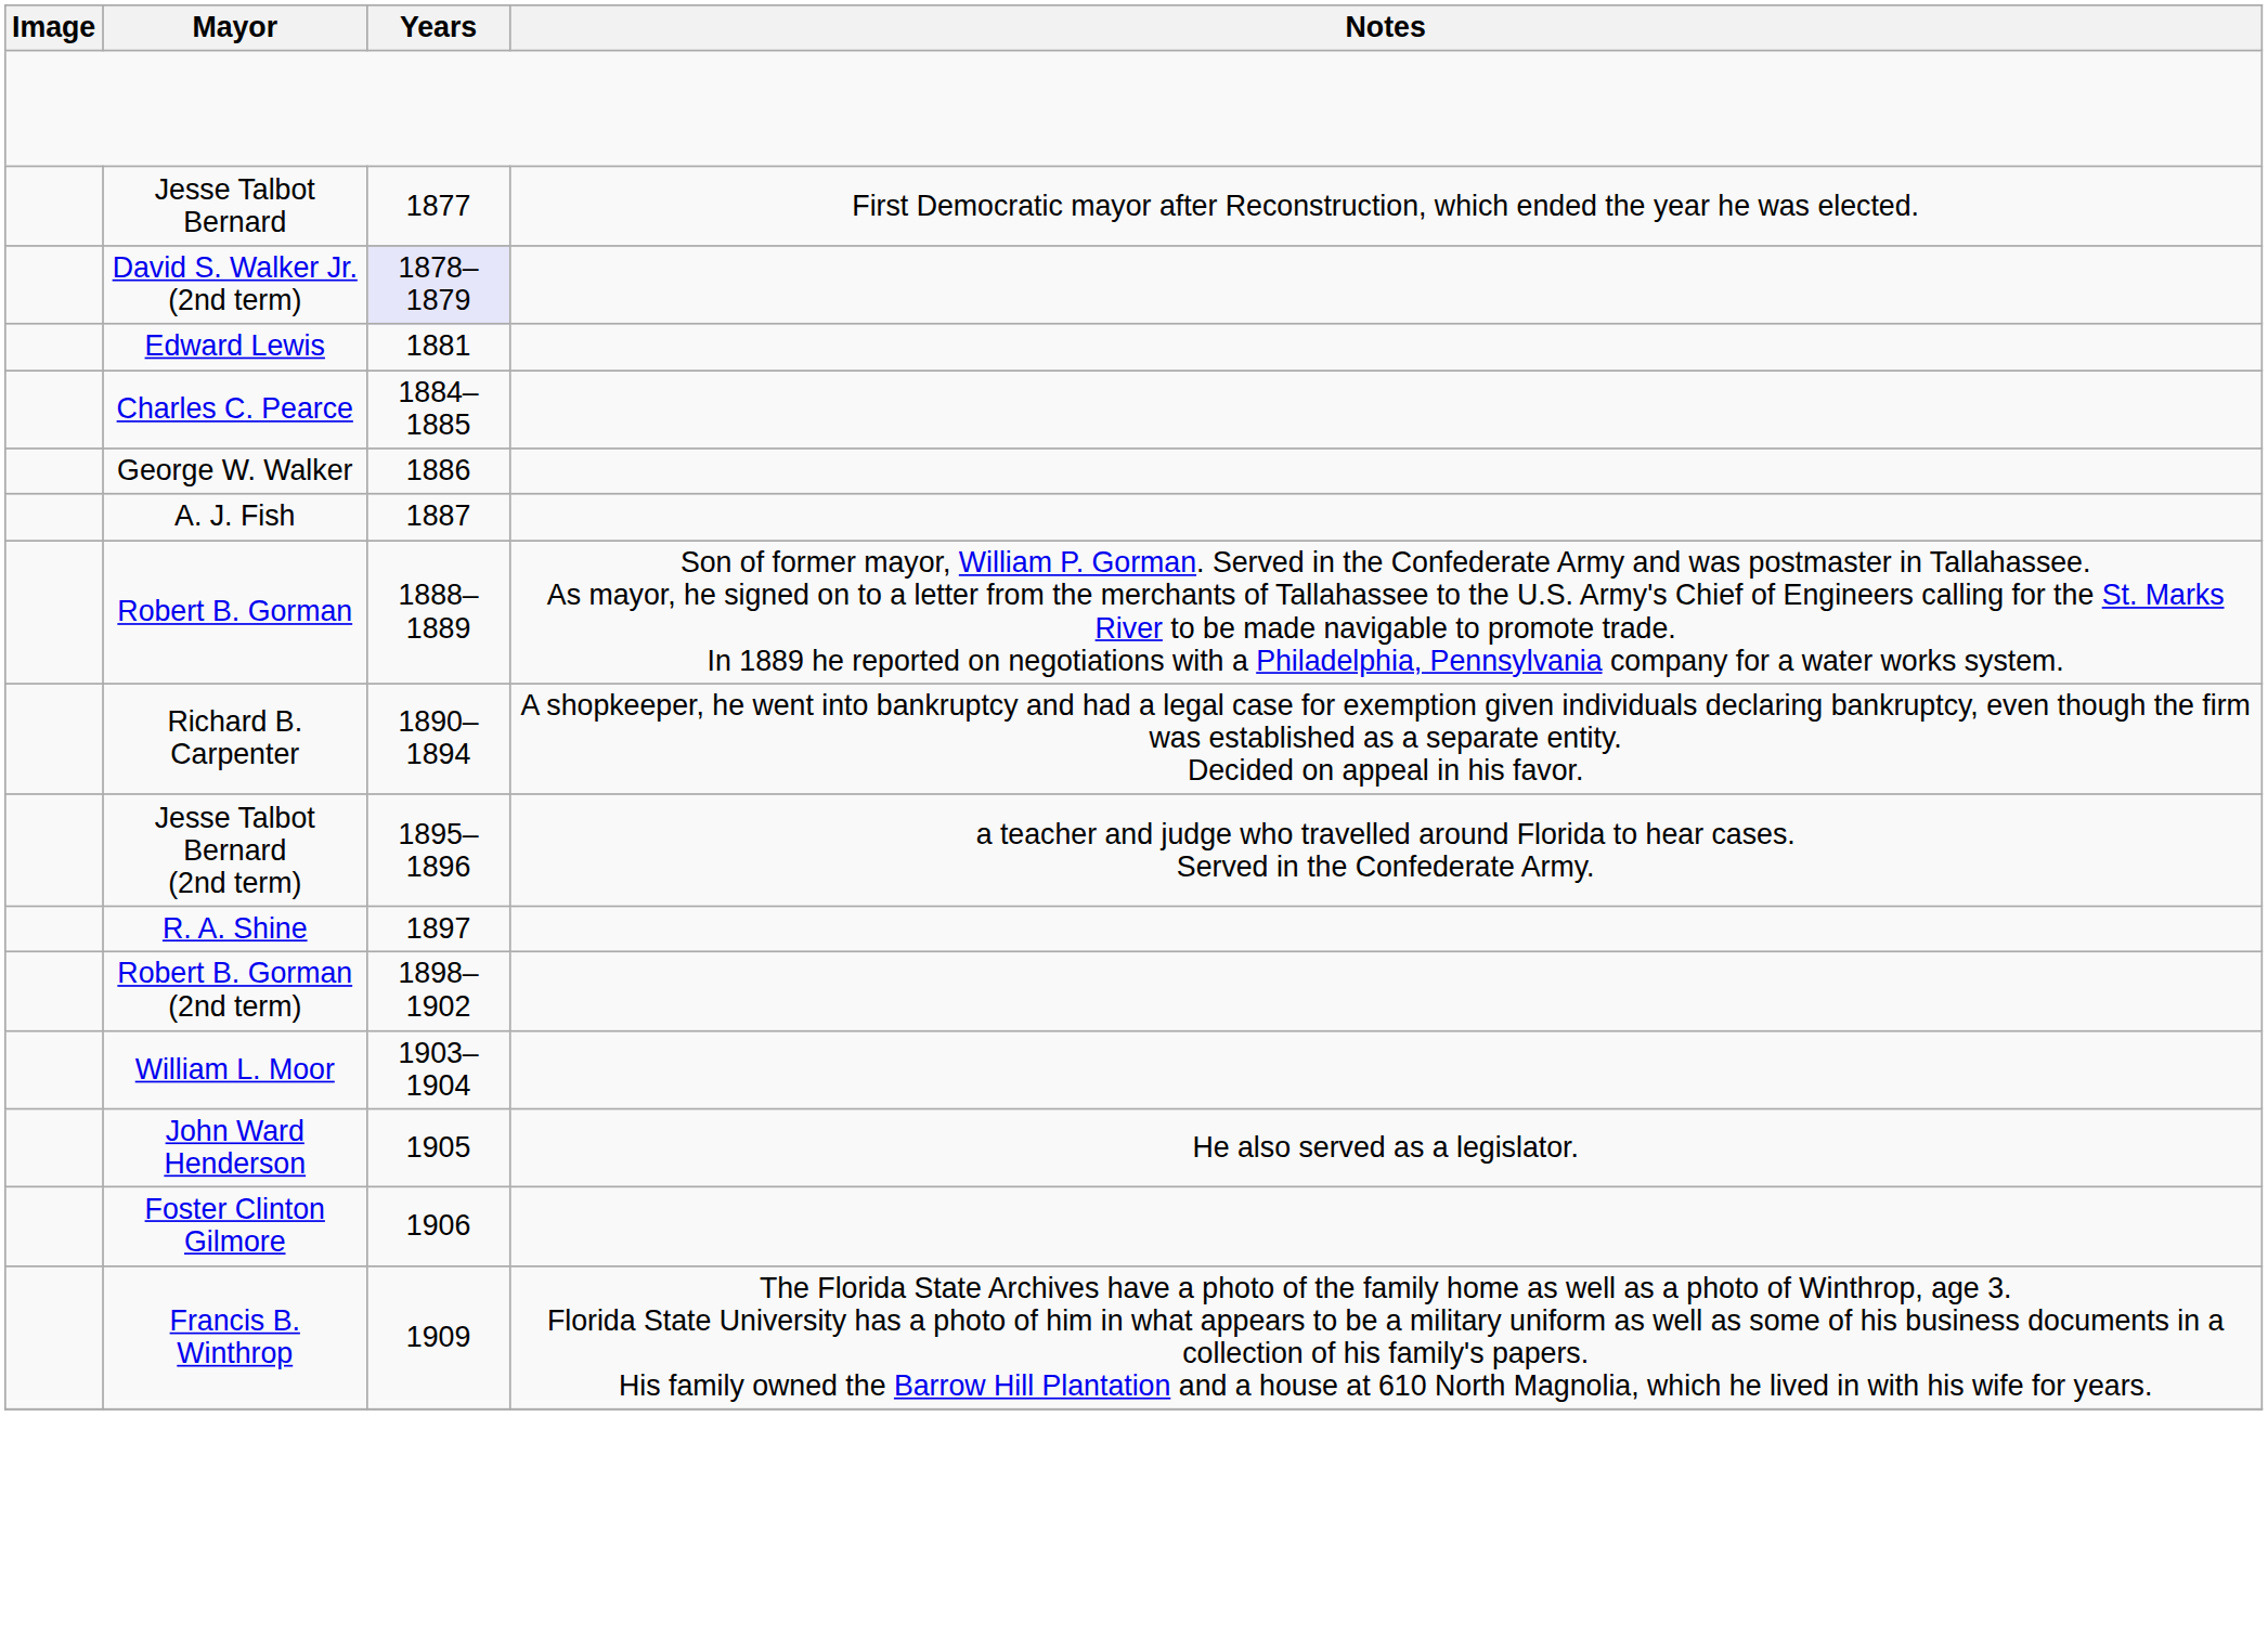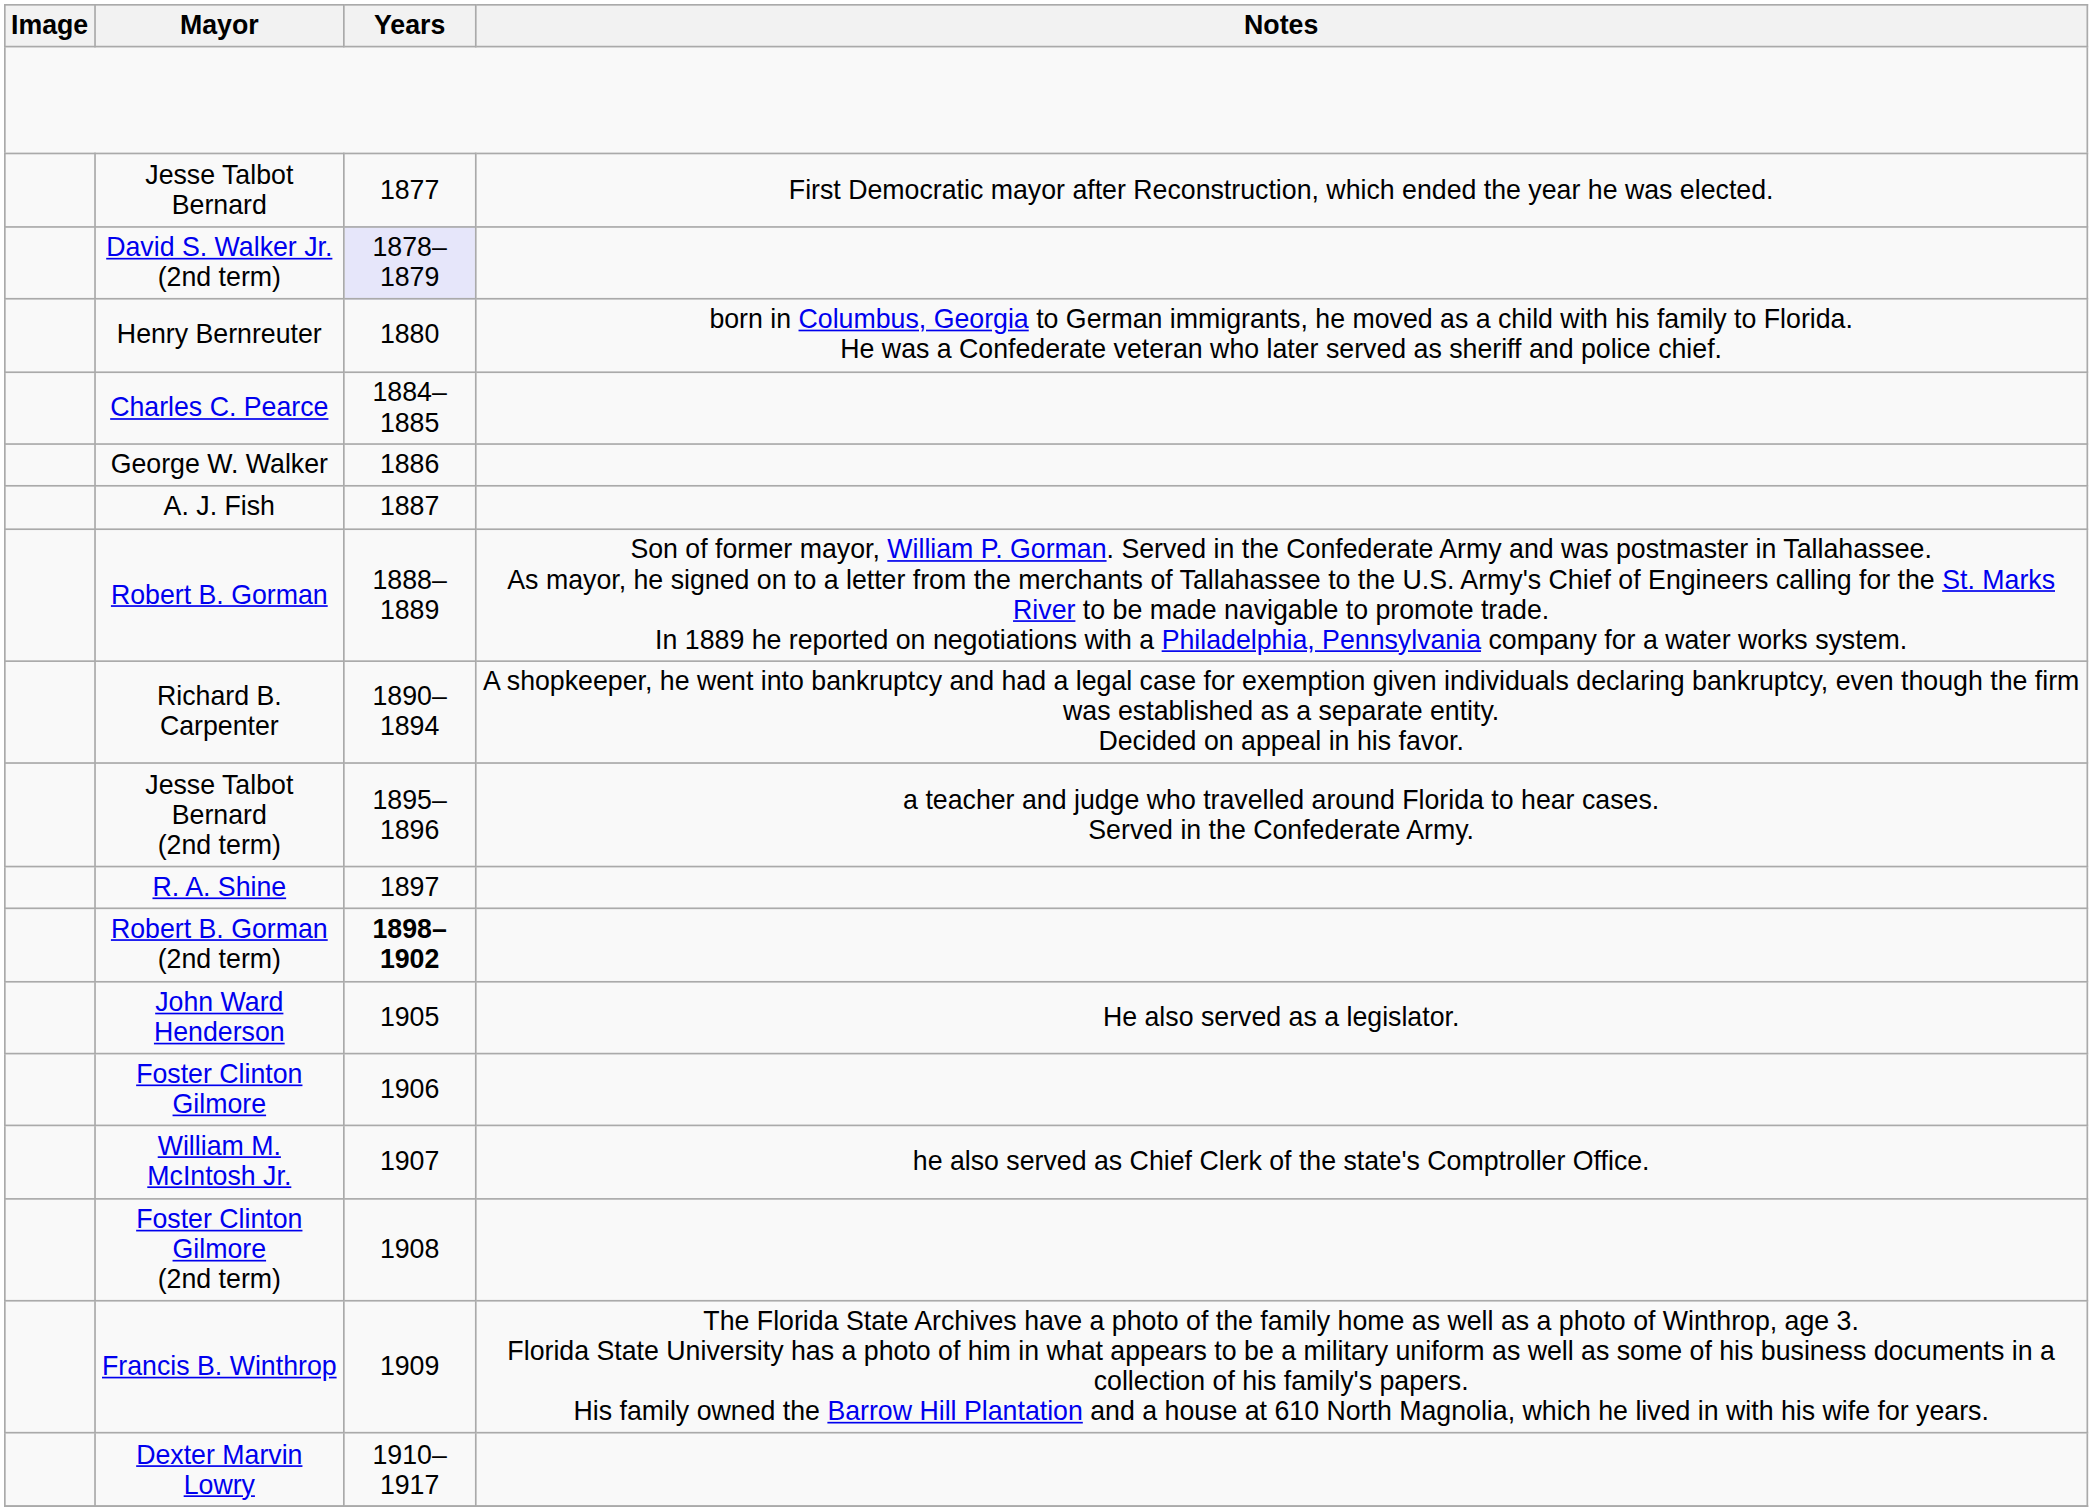+ row: Henry Bernreuter | 1880 | born in Columbus, Georgia to German immigrants, he moved as a child with his family to Florida. He was a Confederate veteran who later served as sheriff and police chief.
- row: Edward Lewis | 1881
Robert B. Gorman (2nd term) | Years: normal -> bold
- row: William L. Moor | 1903–1904
+ row: William M. McIntosh Jr. | 1907 | he also served as Chief Clerk of the state's Comptroller Office.
+ row: Foster Clinton Gilmore (2nd term) | 1908
+ row: Dexter Marvin Lowry | 1910–1917
